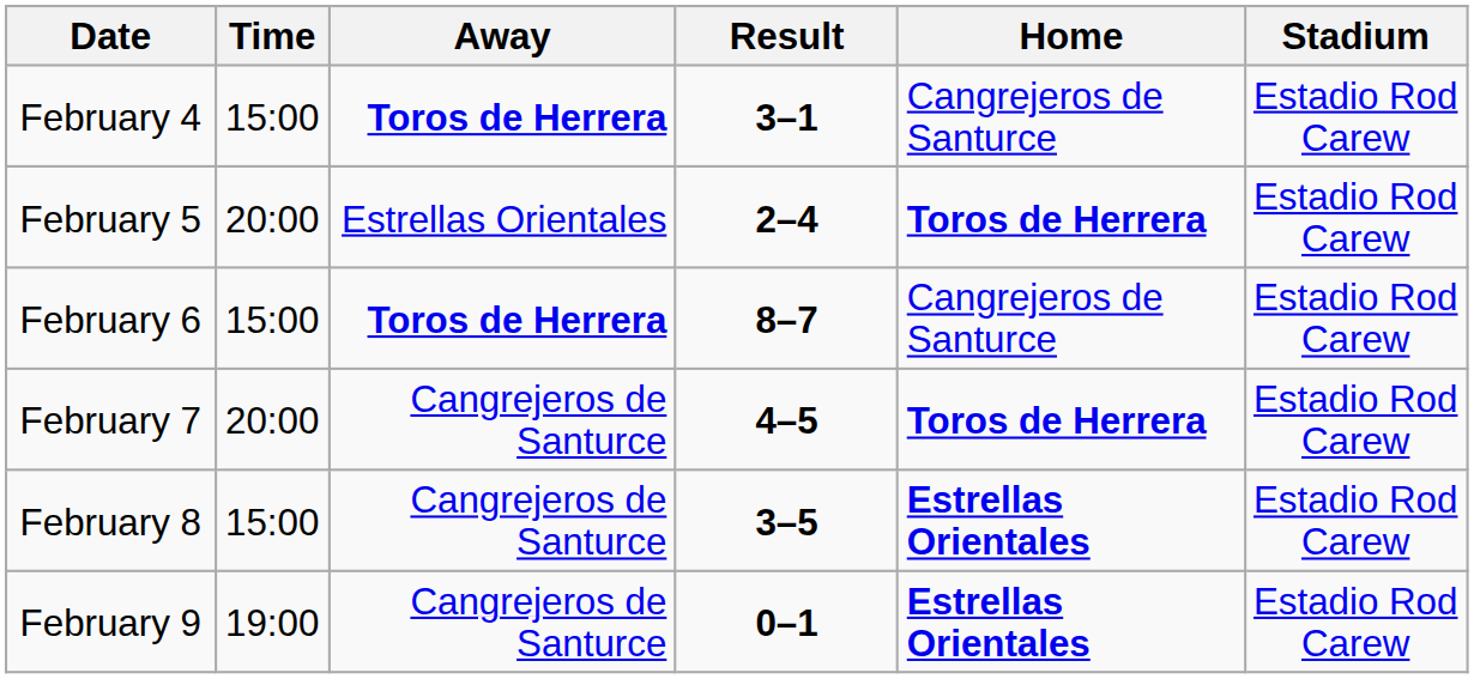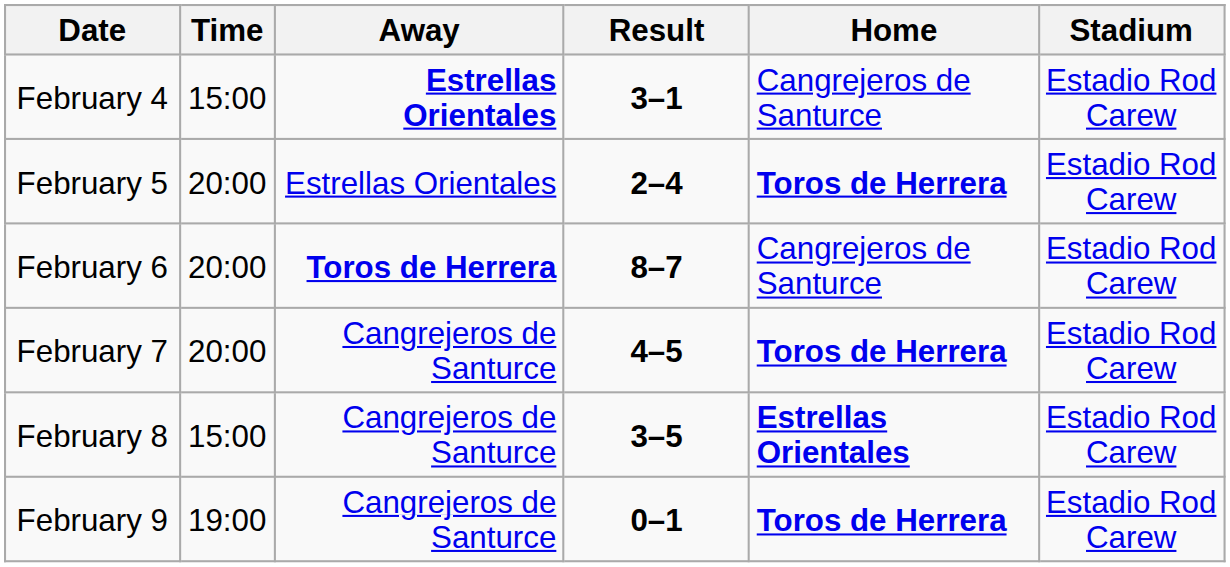February 4 | Away: Toros de Herrera -> Estrellas Orientales
February 6 | Time: 15:00 -> 20:00
February 9 | Home: Estrellas Orientales -> Toros de Herrera
